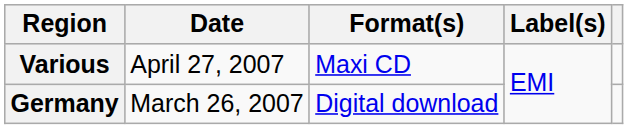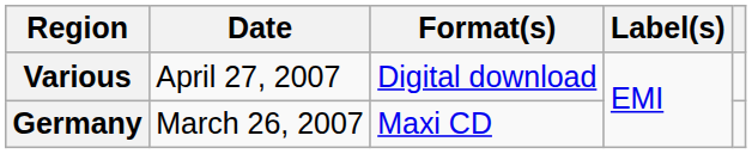Various | Format(s): Maxi CD -> Digital download
Germany | Format(s): Digital download -> Maxi CD
